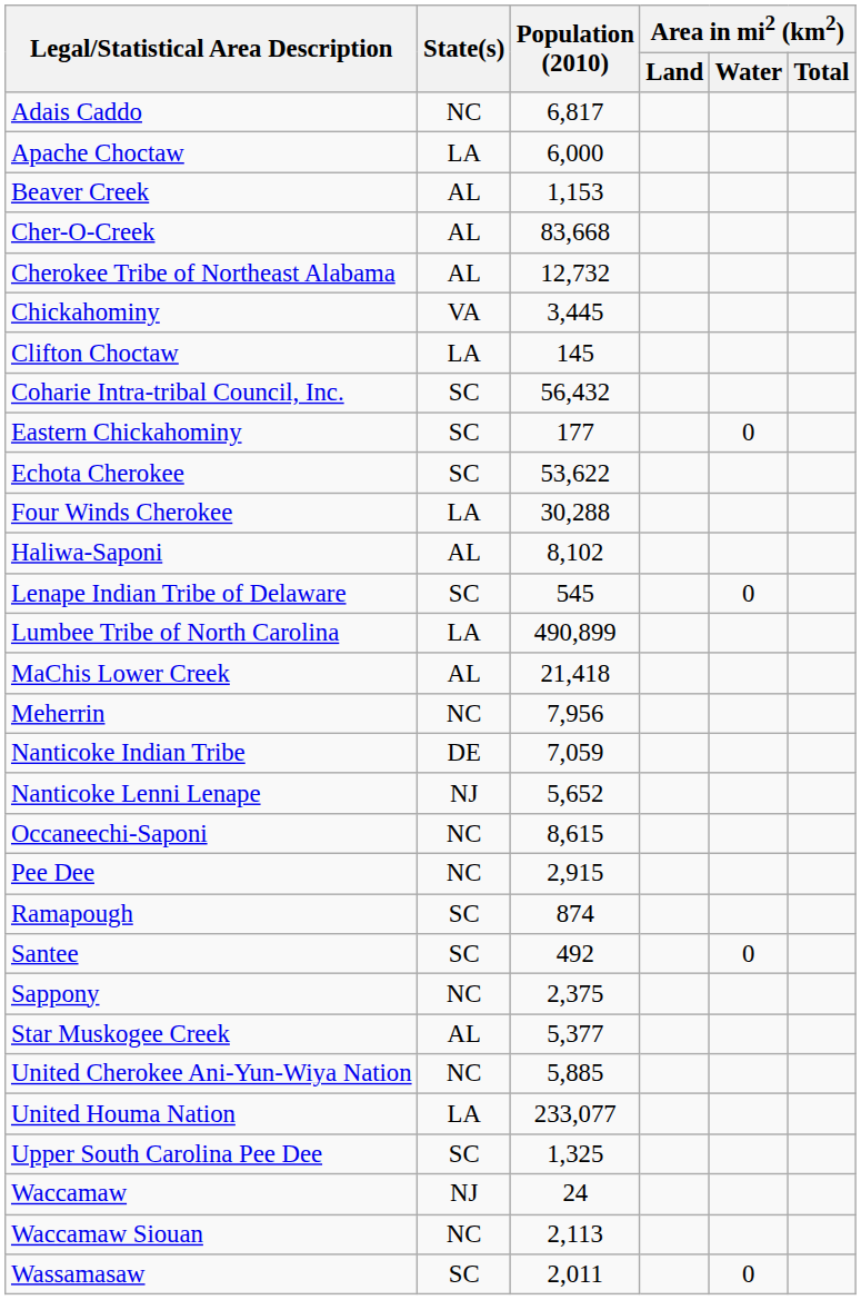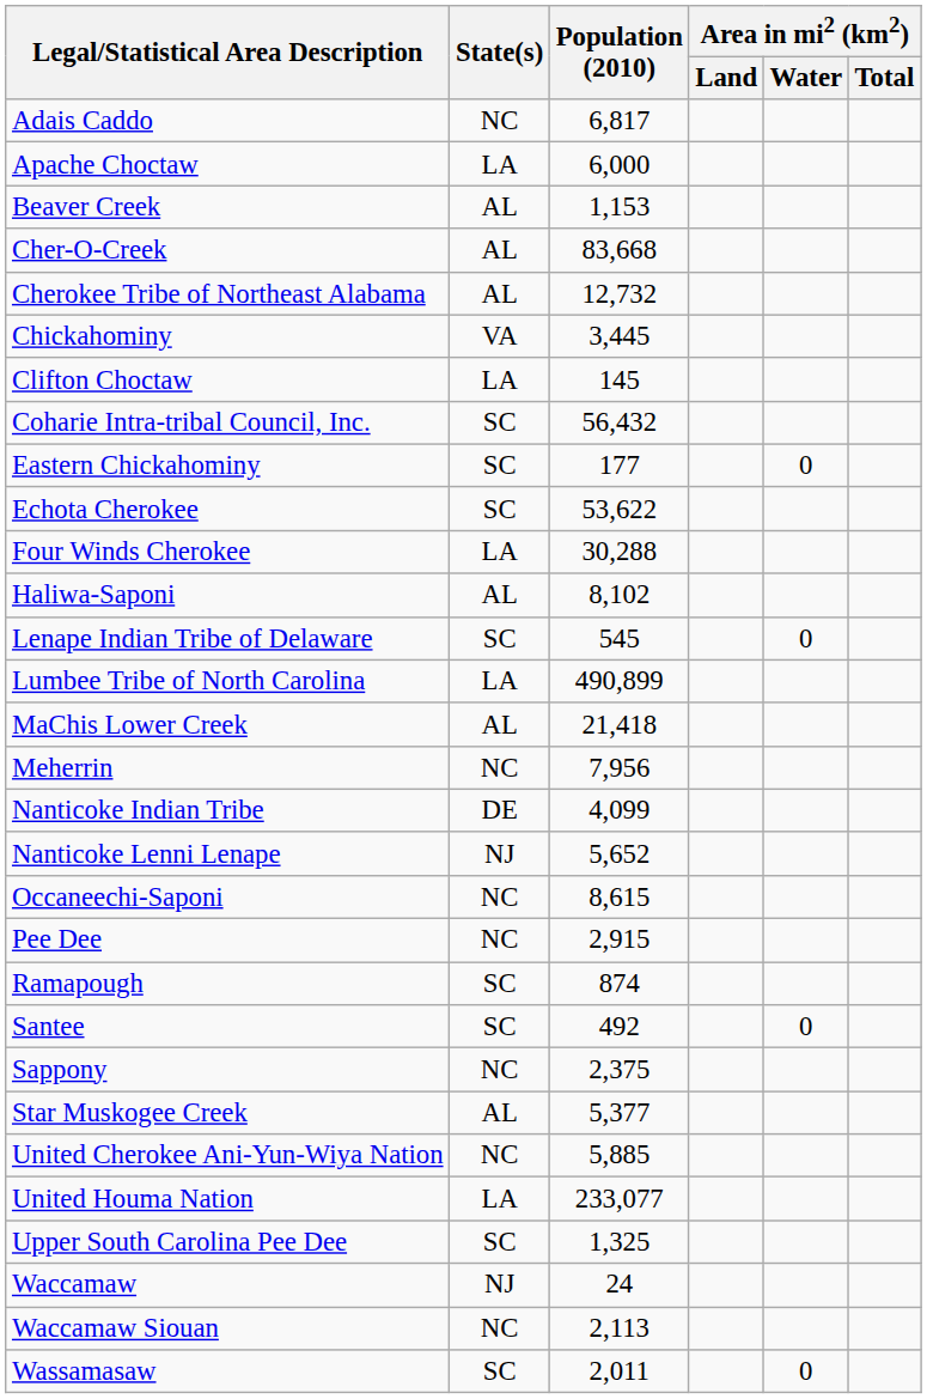Nanticoke Indian Tribe | Population (2010): 7,059 -> 4,099
